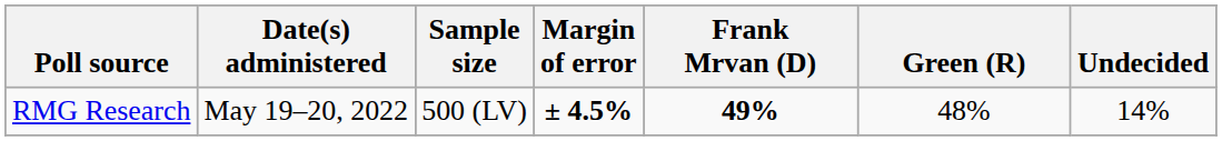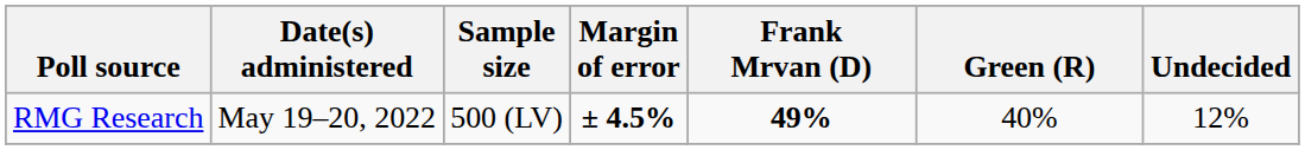RMG Research | Green (R): 48% -> 40%
RMG Research | Undecided: 14% -> 12%
